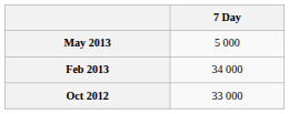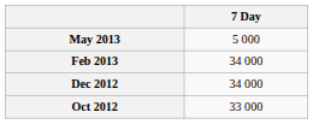+ row: Dec 2012 | 34 000
